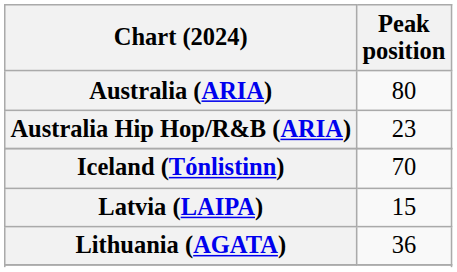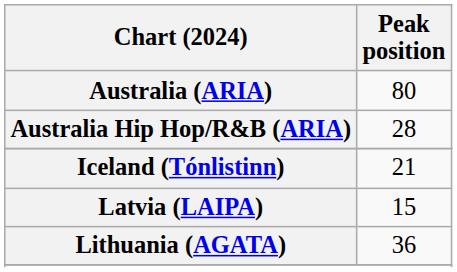Australia Hip Hop/R&B (ARIA) | Peak position: 23 -> 28
Iceland (Tónlistinn) | Peak position: 70 -> 21
